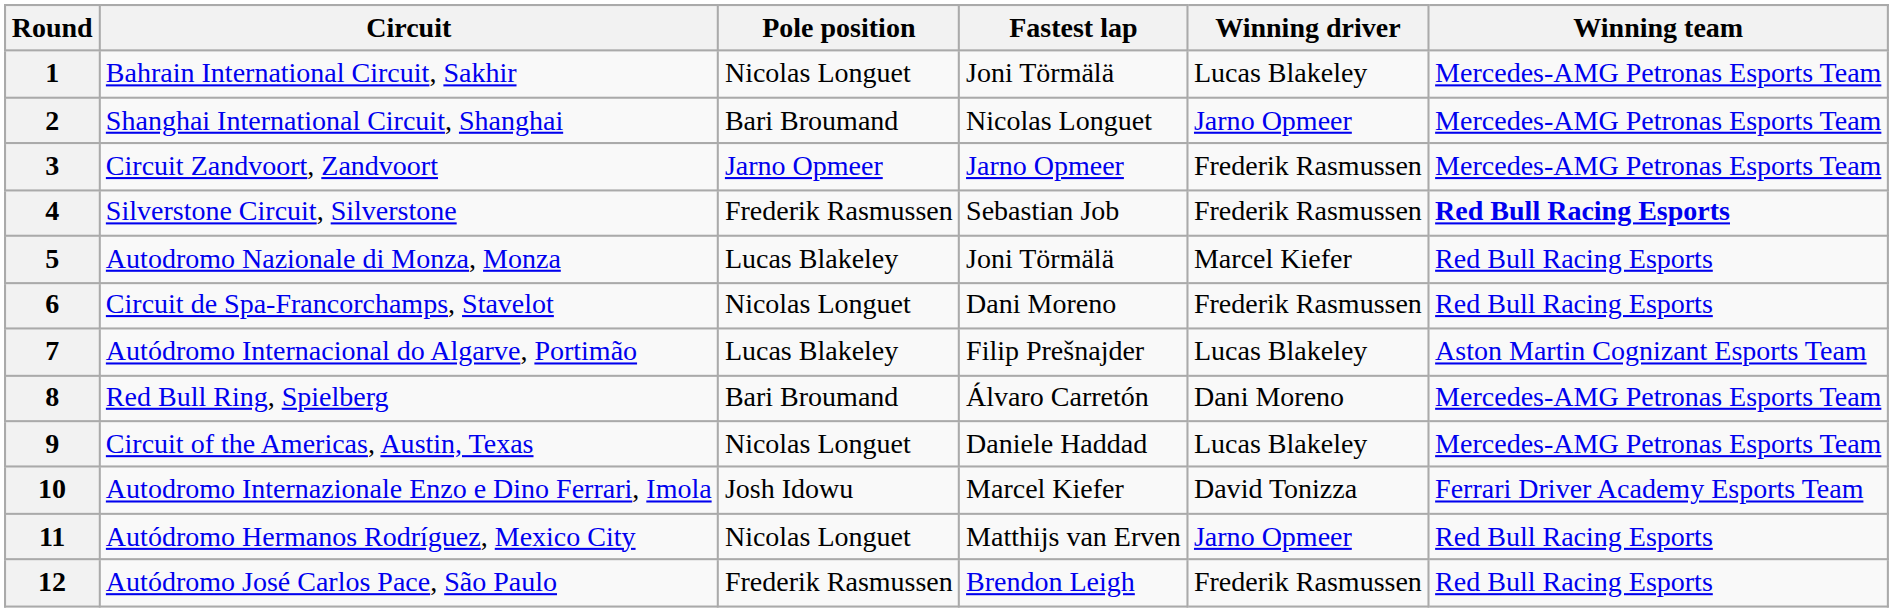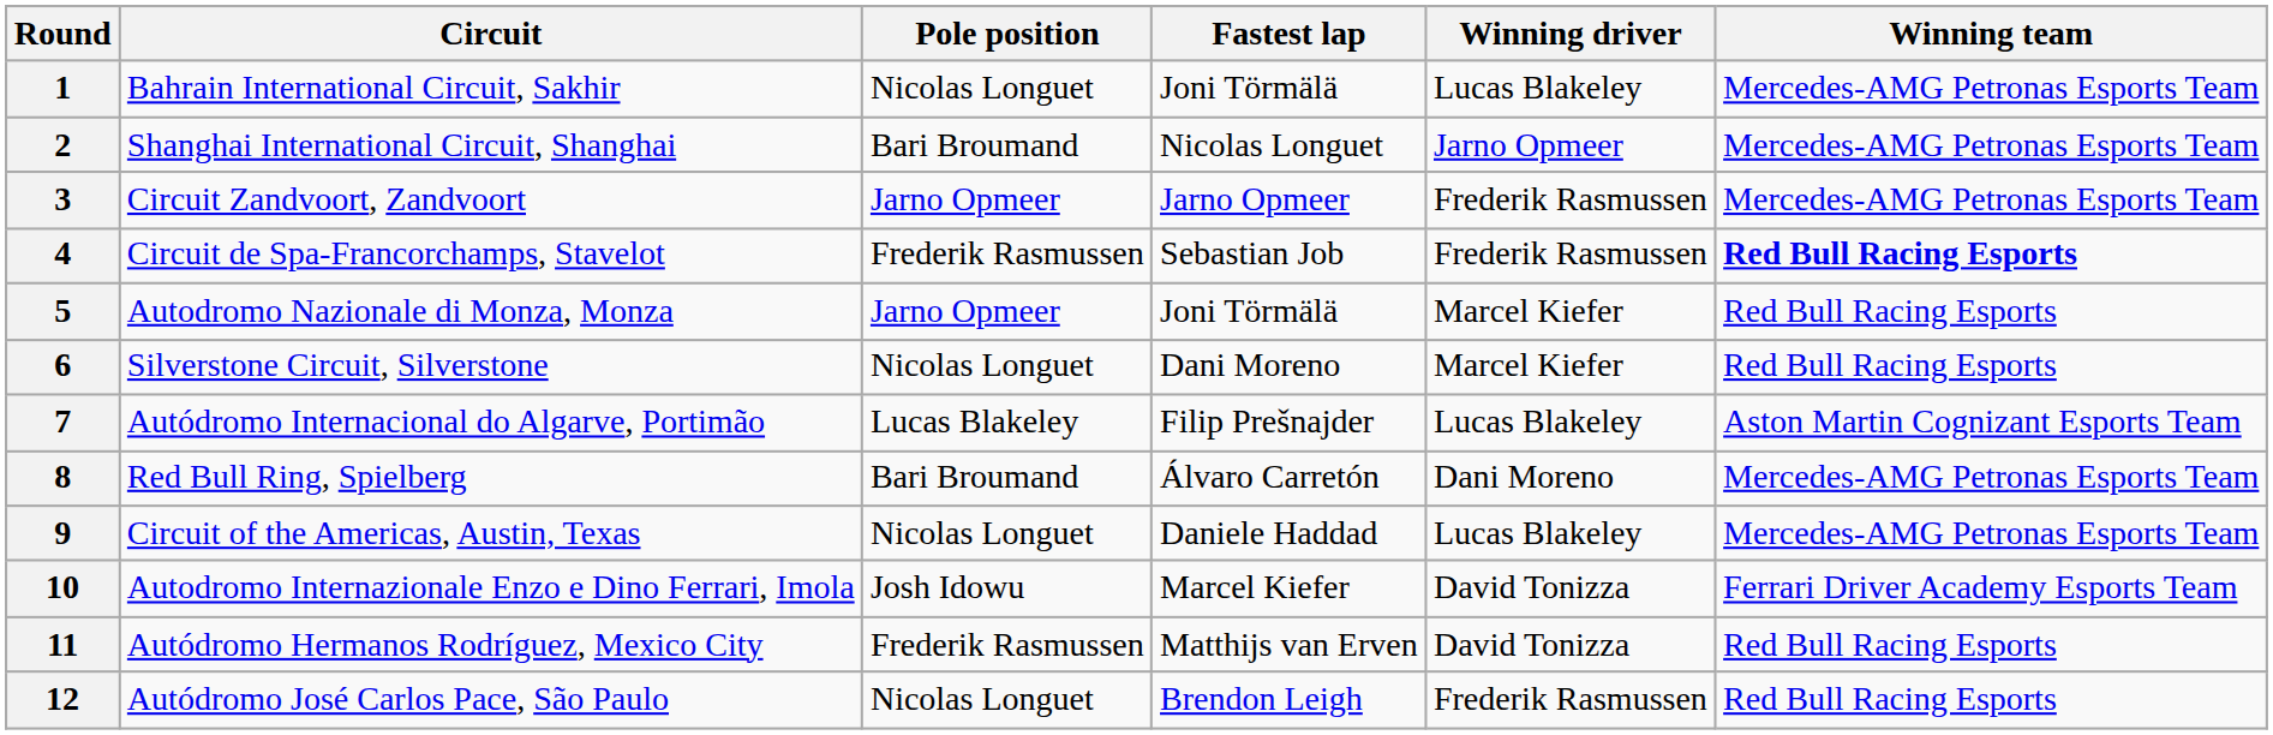4 | Circuit: Silverstone Circuit, Silverstone -> Circuit de Spa-Francorchamps, Stavelot
5 | Pole position: Lucas Blakeley -> Jarno Opmeer
6 | Circuit: Circuit de Spa-Francorchamps, Stavelot -> Silverstone Circuit, Silverstone
6 | Winning driver: Frederik Rasmussen -> Marcel Kiefer
11 | Pole position: Nicolas Longuet -> Frederik Rasmussen
11 | Winning driver: Jarno Opmeer -> David Tonizza
12 | Pole position: Frederik Rasmussen -> Nicolas Longuet
